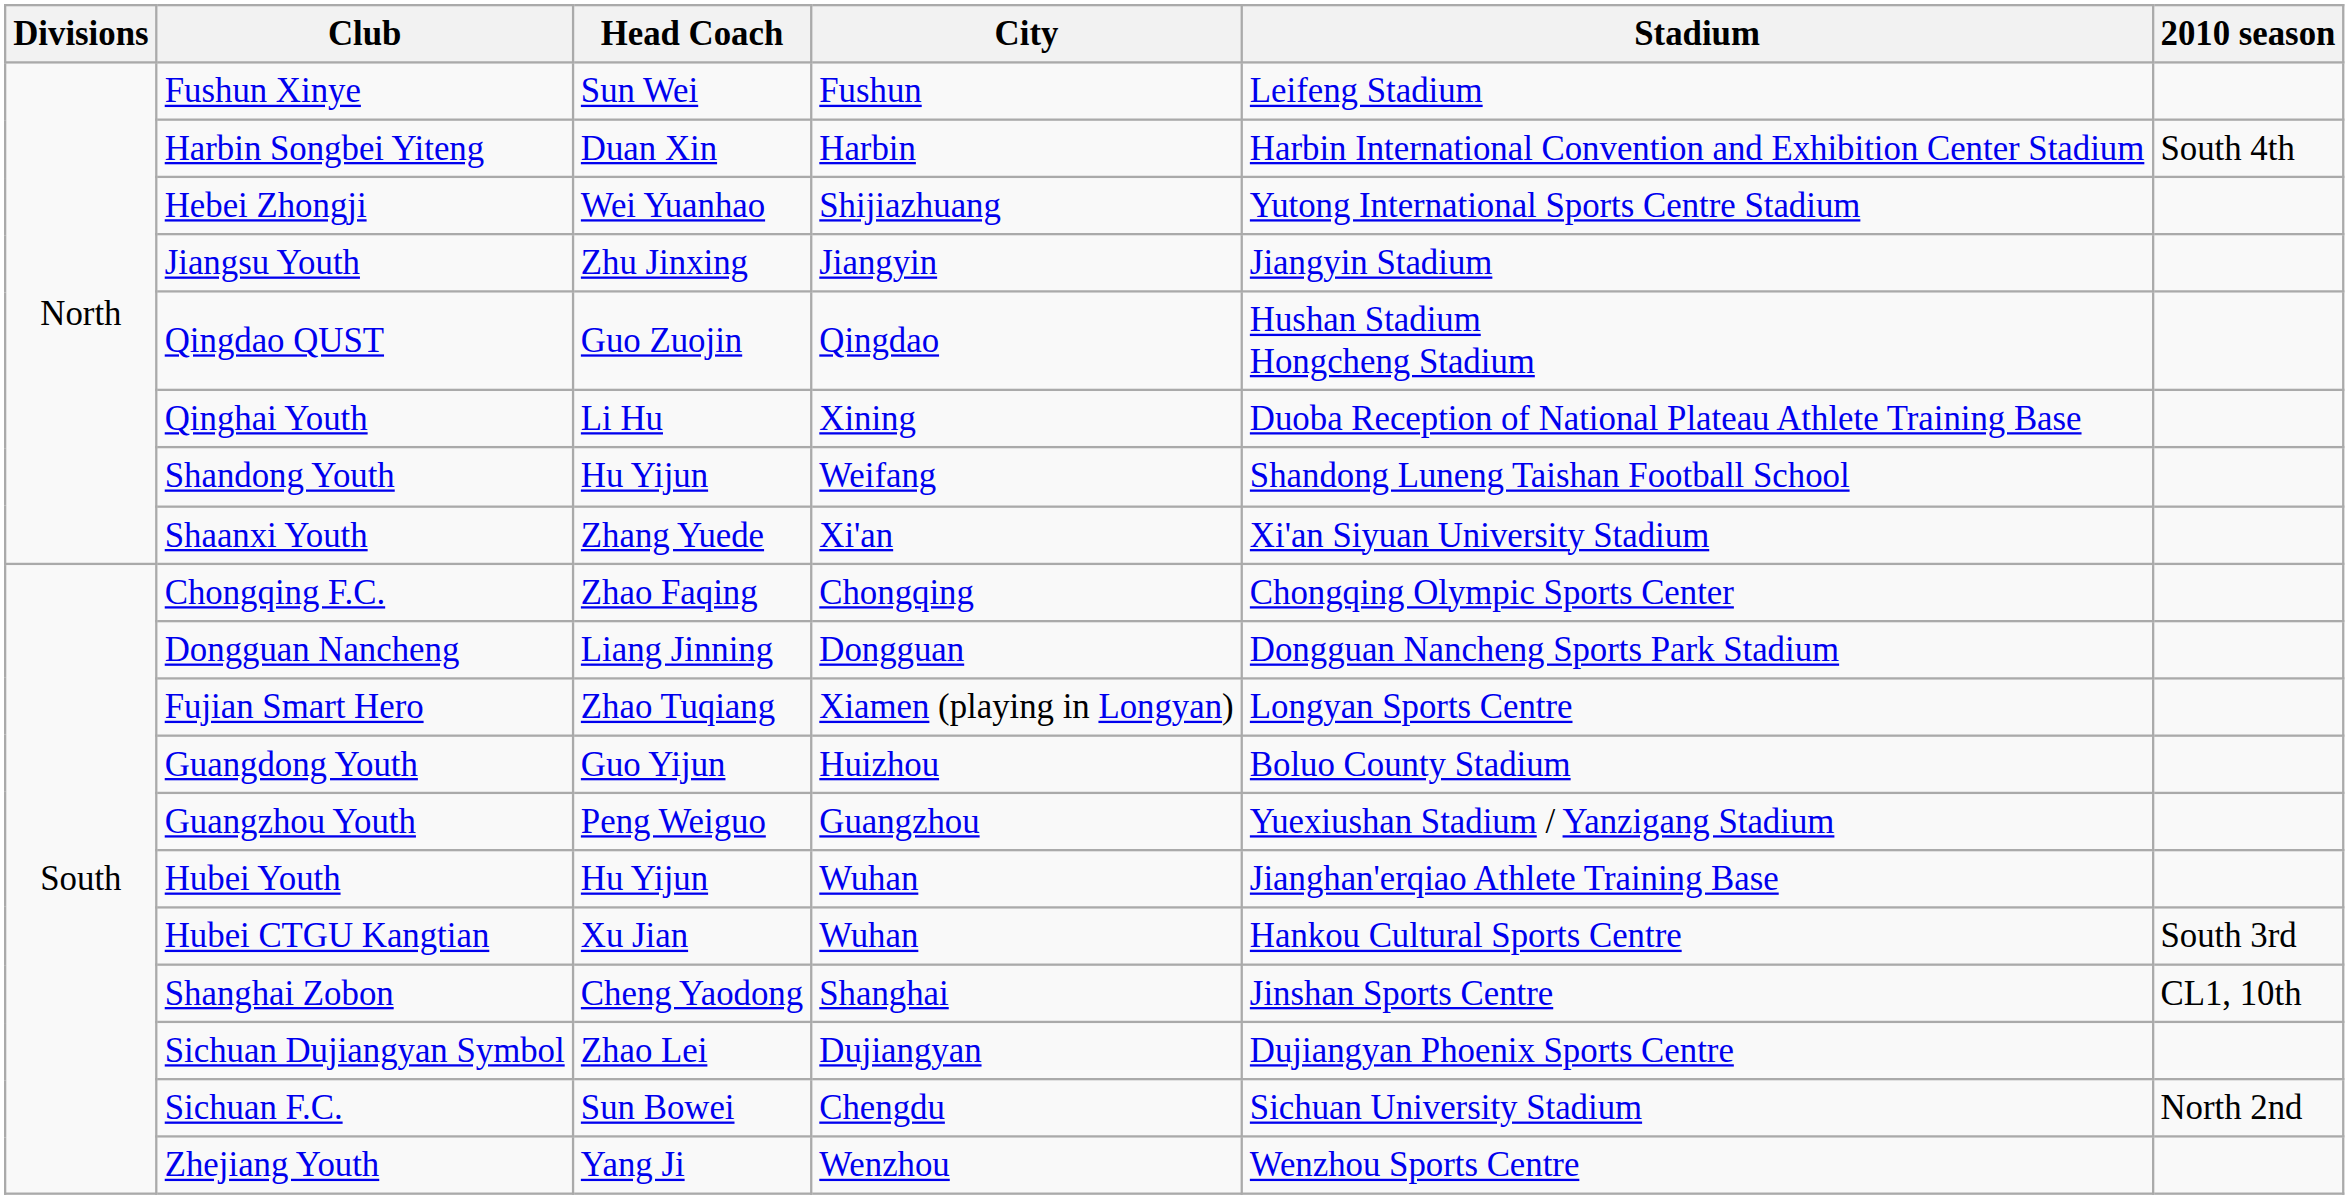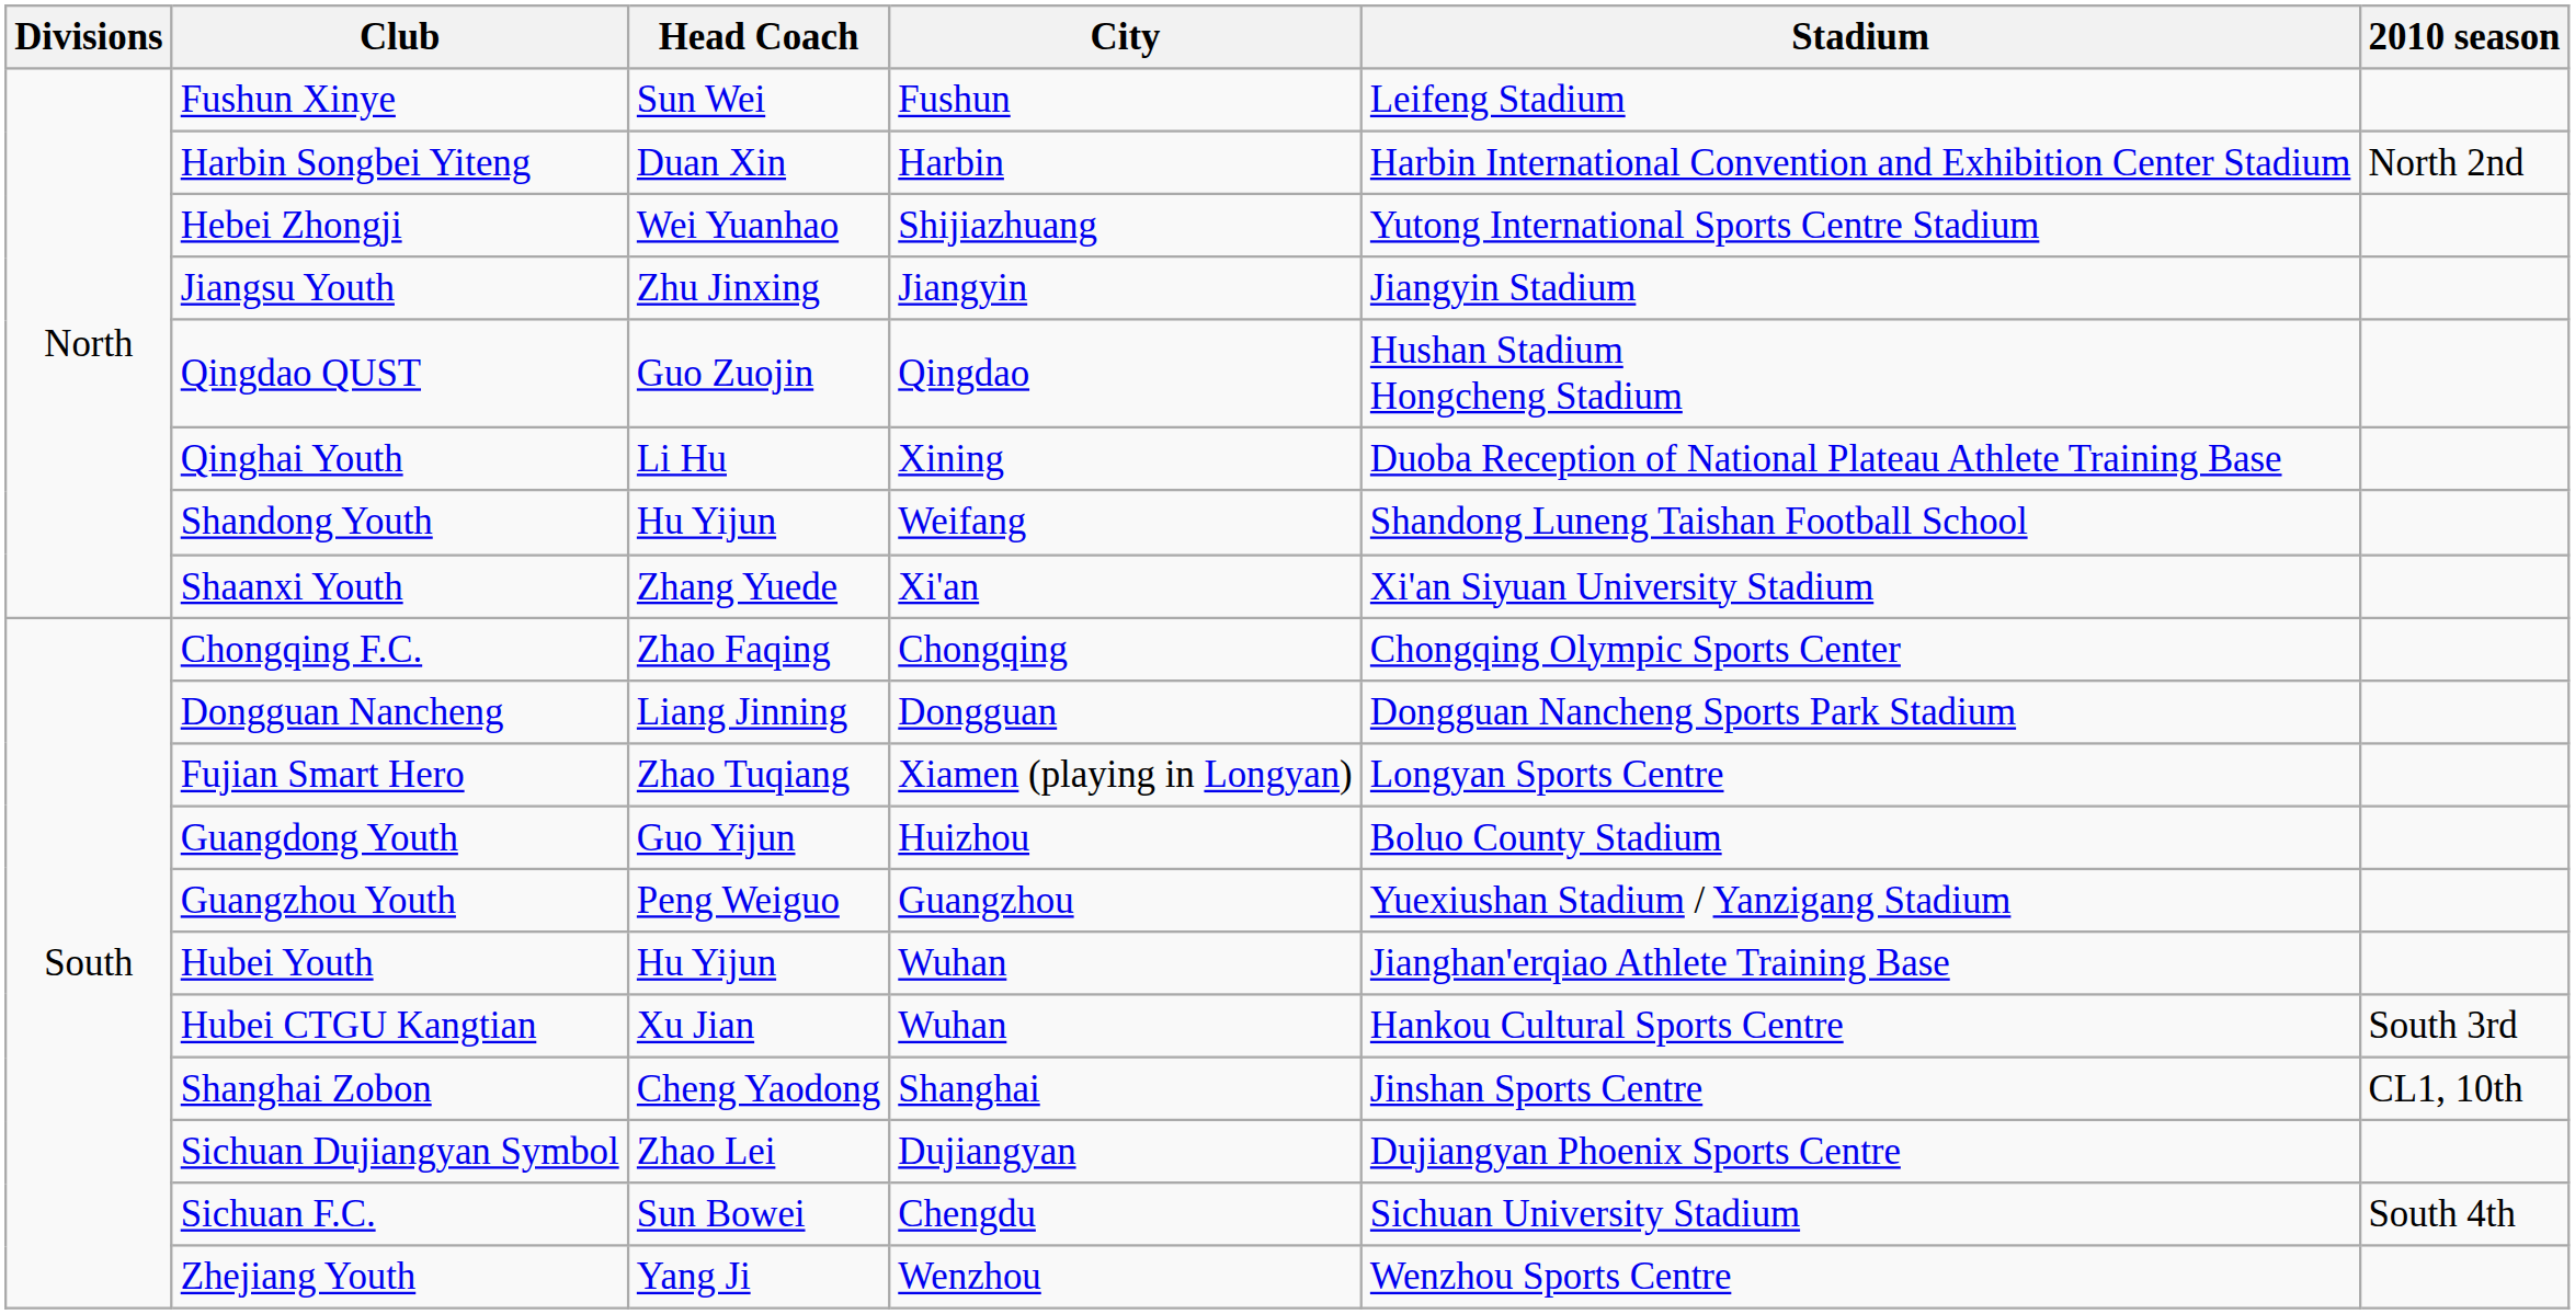Harbin Songbei Yiteng | 2010 season: South 4th -> North 2nd
Sichuan F.C. | 2010 season: North 2nd -> South 4th
